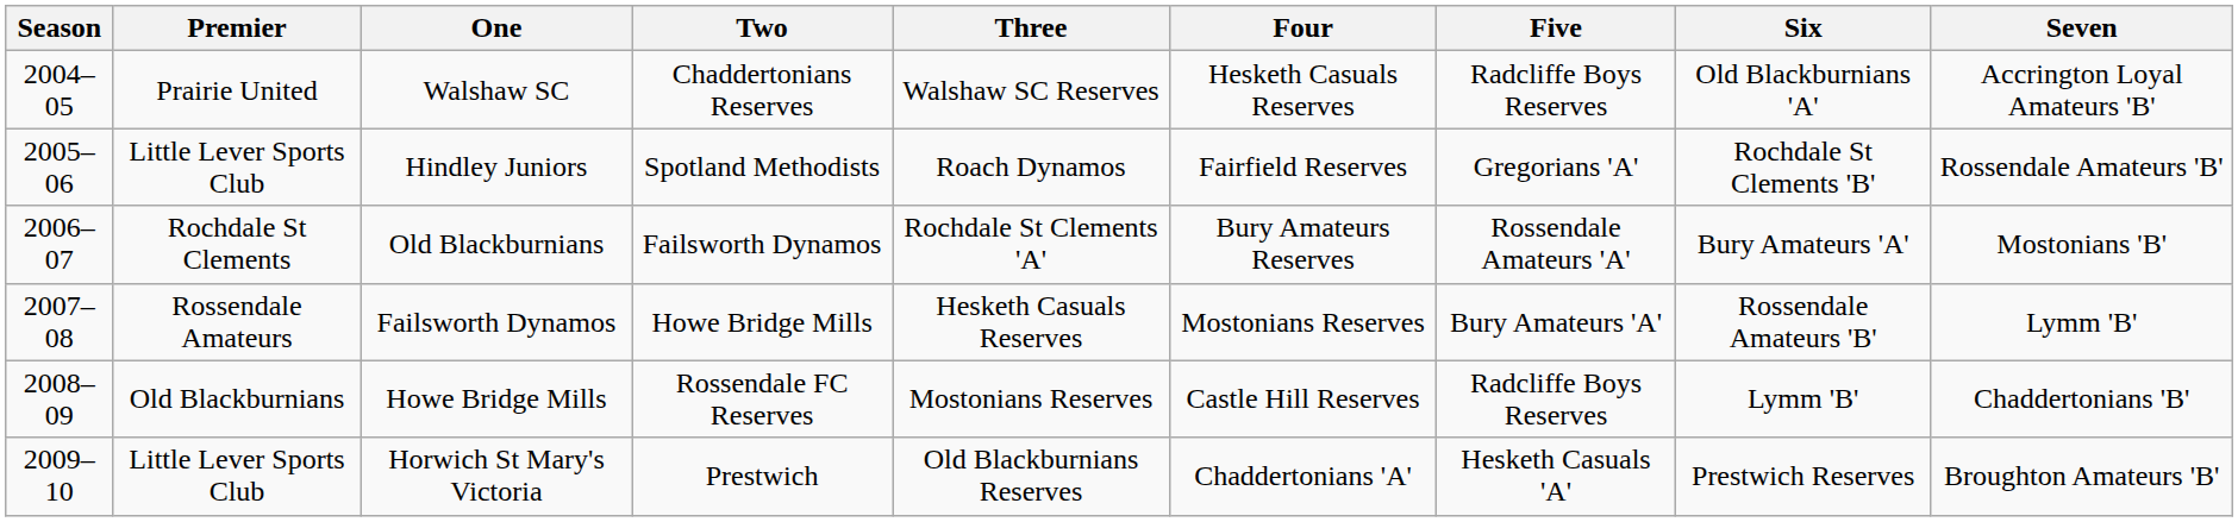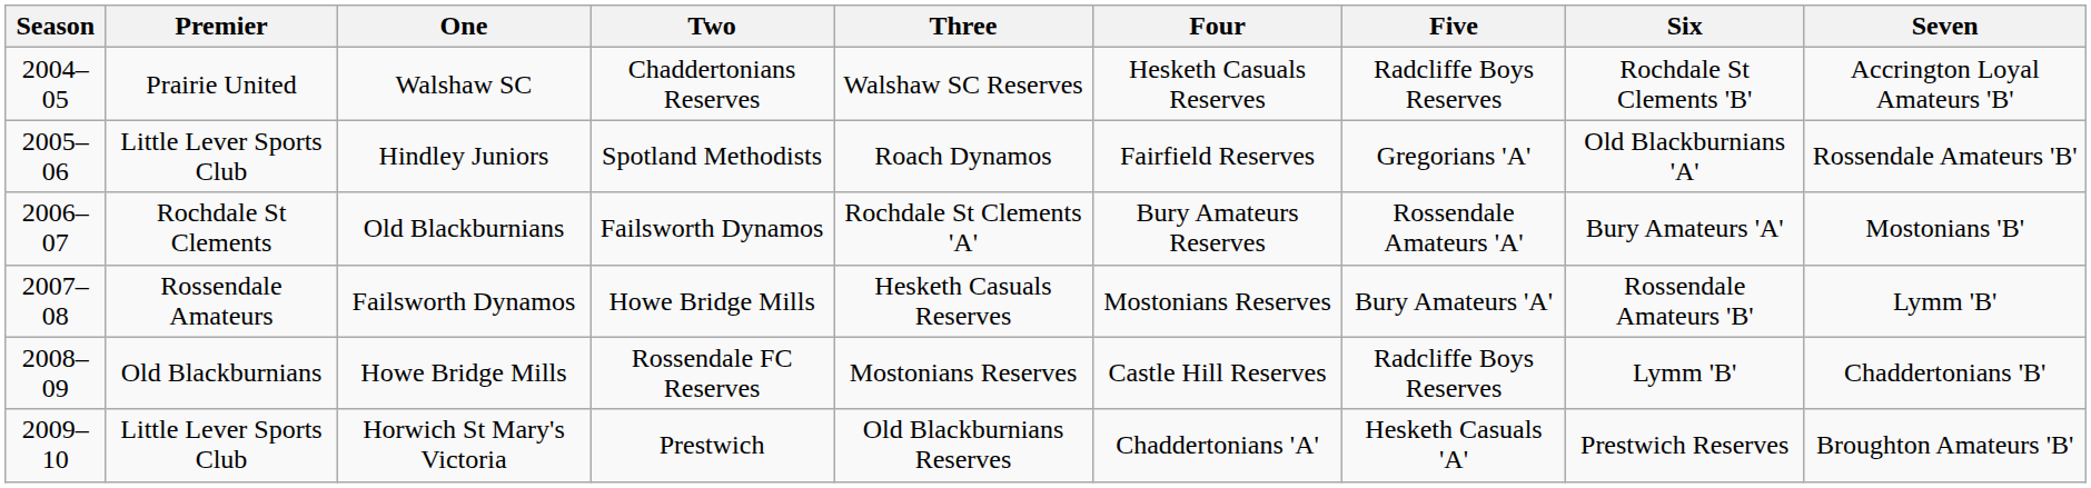Walshaw SC | Six: Old Blackburnians 'A' -> Rochdale St Clements 'B'
Hindley Juniors | Six: Rochdale St Clements 'B' -> Old Blackburnians 'A'
